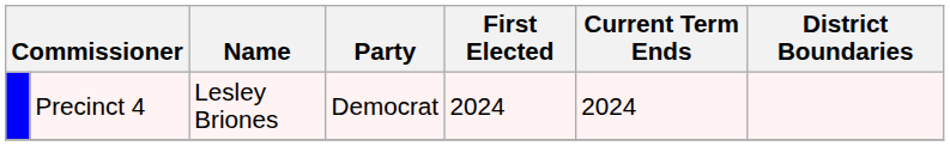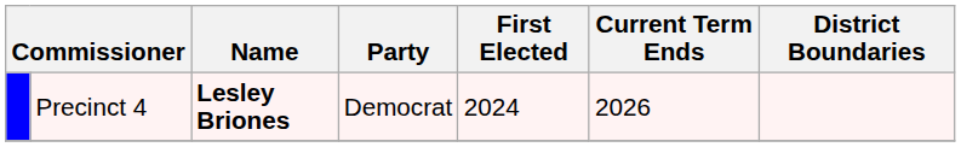Precinct 4 | Name: normal -> bold
Precinct 4 | Current Term Ends: 2024 -> 2026
